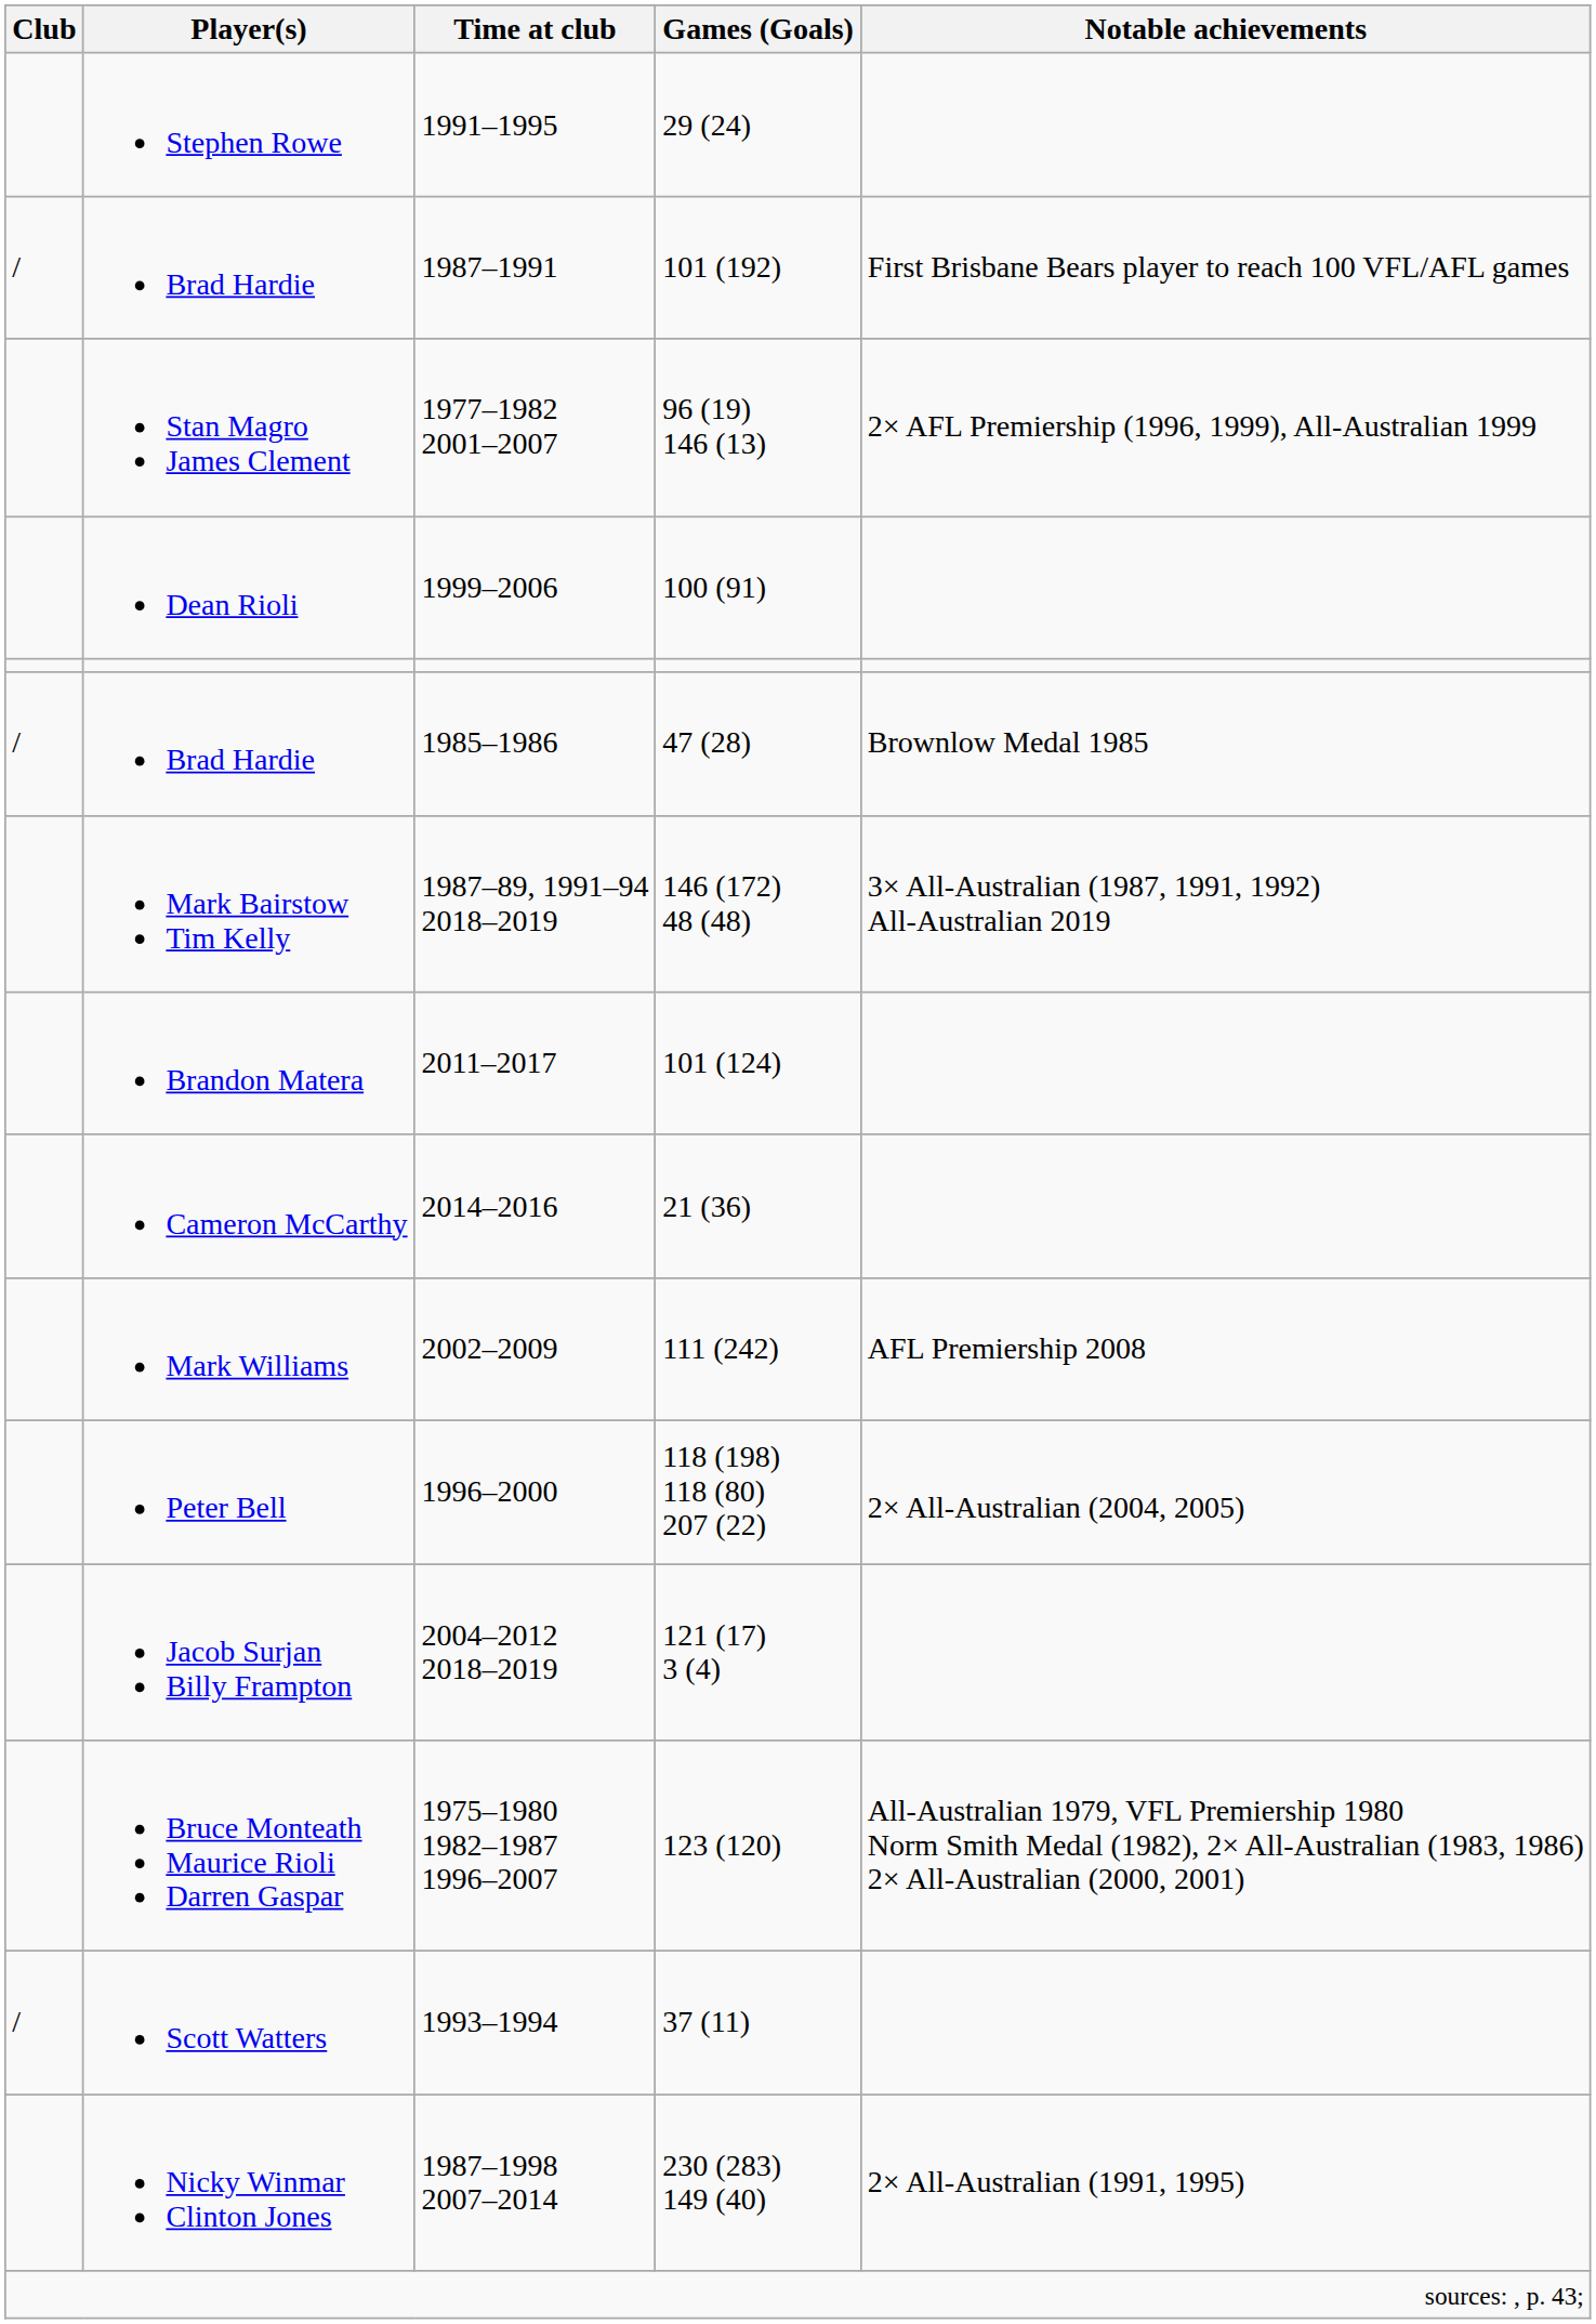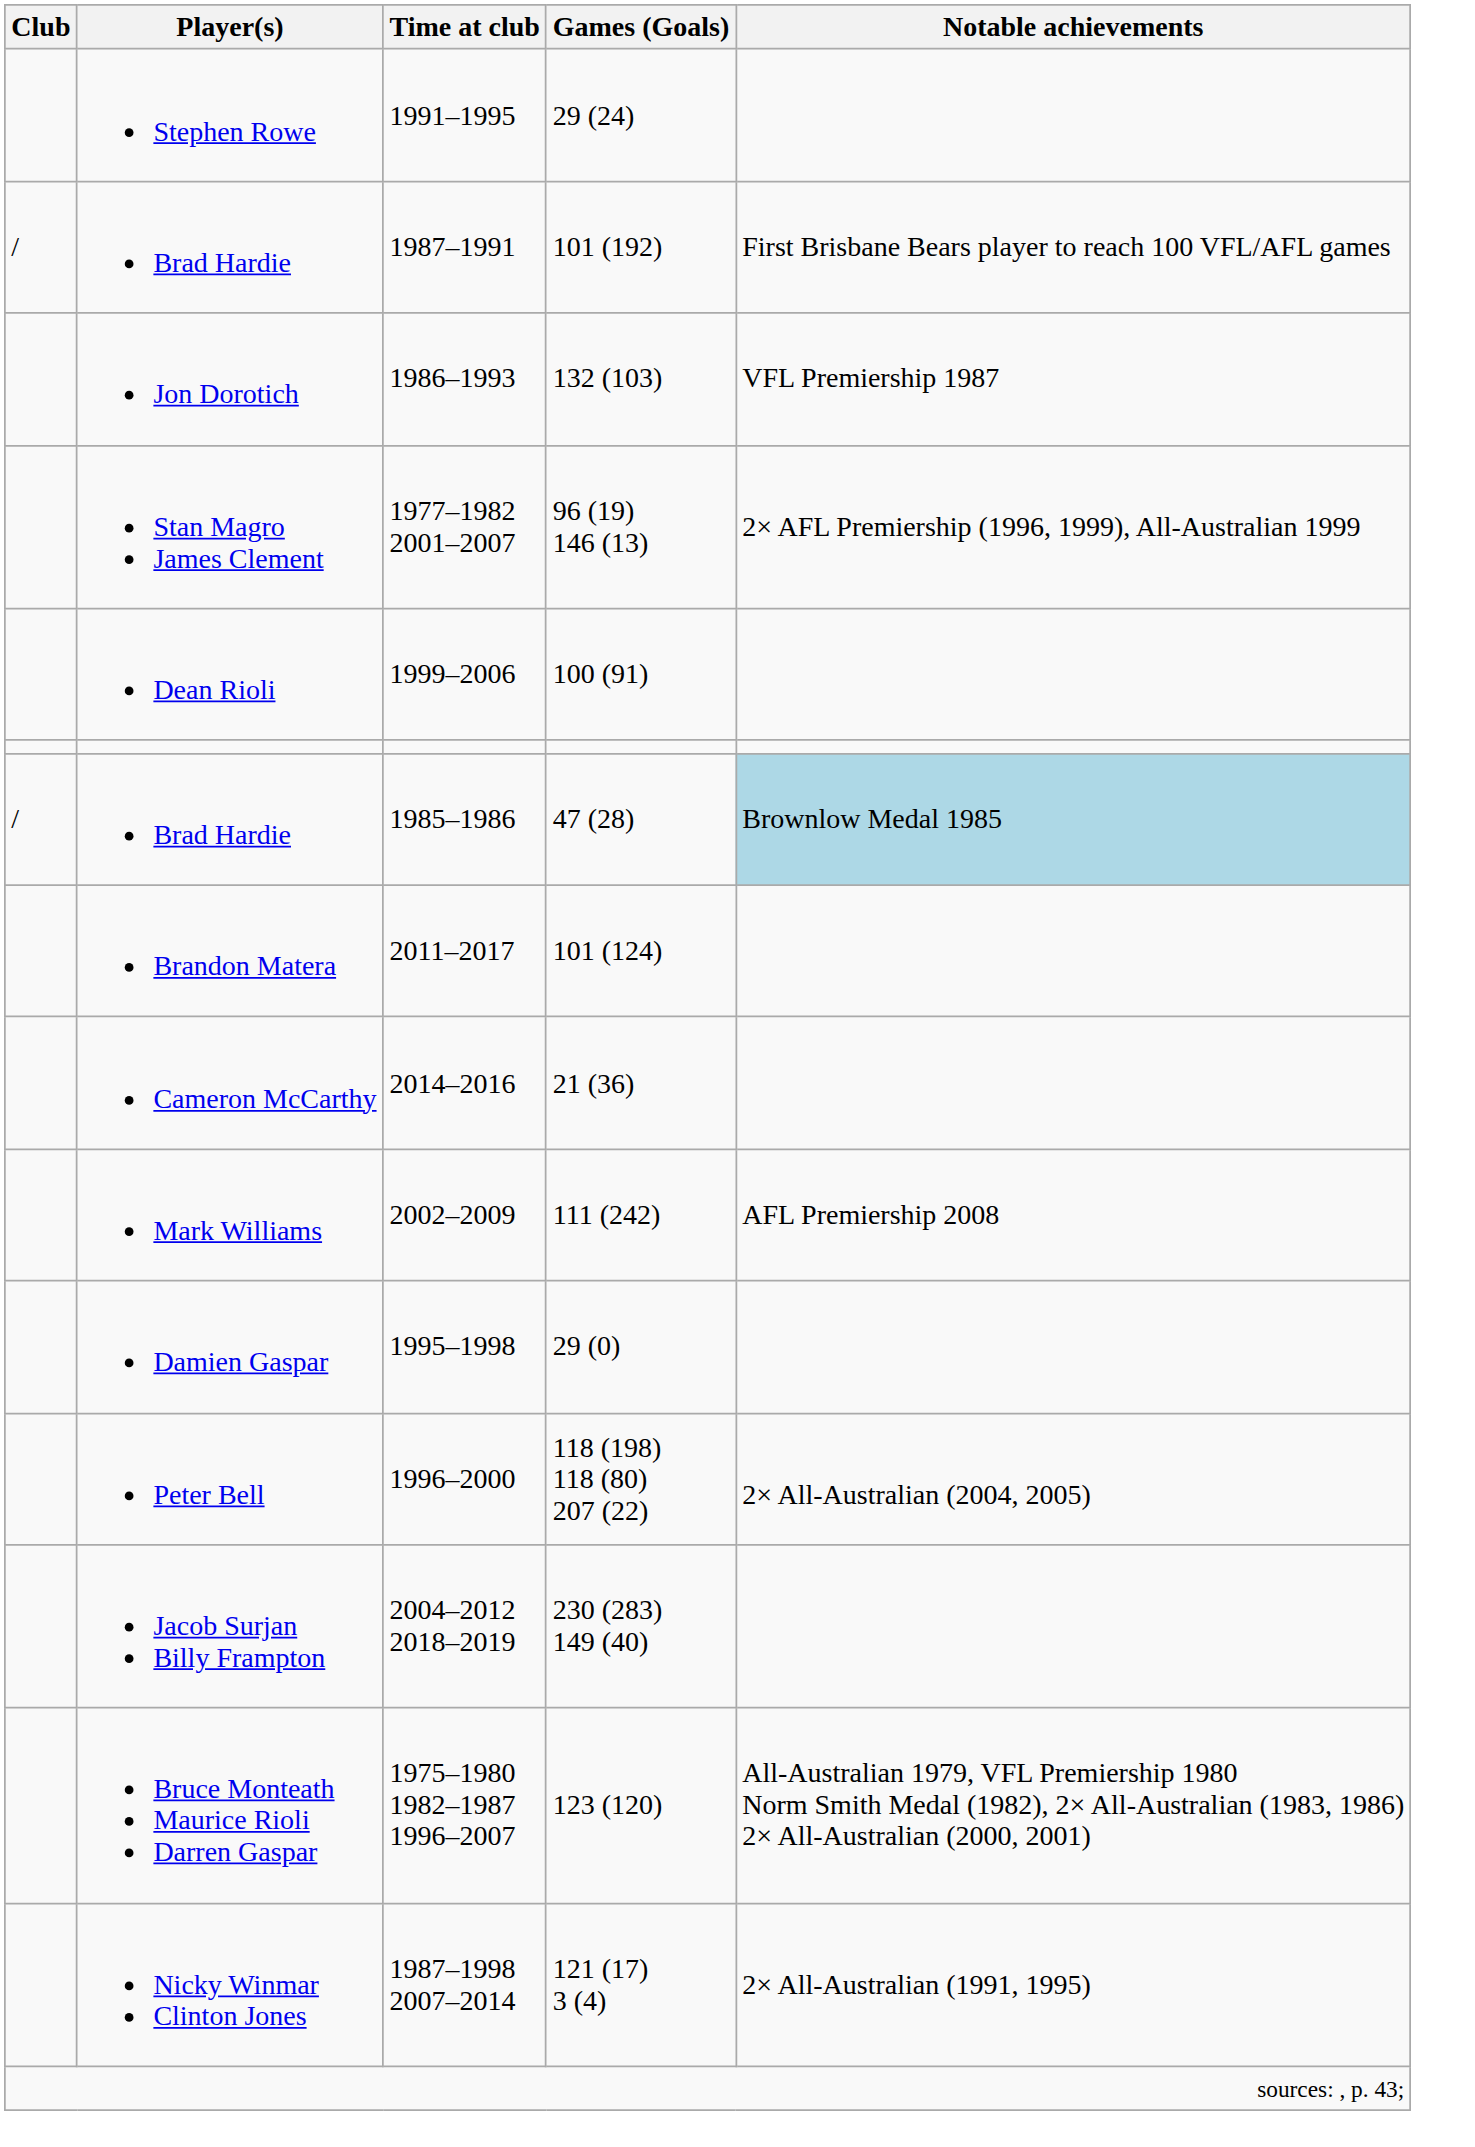+ row: Jon Dorotich | 1986–1993 | 132 (103) | VFL Premiership 1987
Brad Hardie / 1985–1986 | Notable achievements: no background -> lightblue background
- row: Mark Bairstow Tim Kelly | 1987–89, 1991–94 2018–2019 | 146 (172) 48 (48) | 3× All-Australian (1987, 1991, 1992) All-Australian 2019
+ row: Damien Gaspar | 1995–1998 | 29 (0)
Jacob Surjan Billy Frampton | Games (Goals): 121 (17) 3 (4) -> 230 (283) 149 (40)
- row: / | Scott Watters | 1993–1994 | 37 (11)
Nicky Winmar Clinton Jones | Games (Goals): 230 (283) 149 (40) -> 121 (17) 3 (4)
